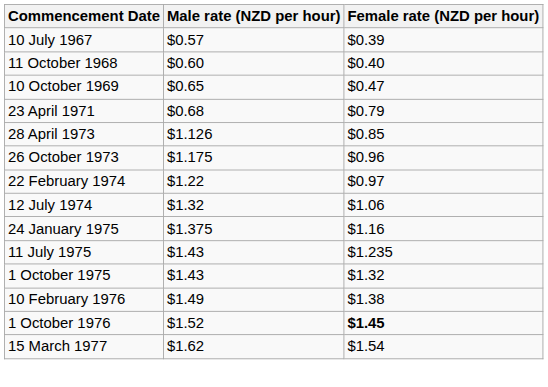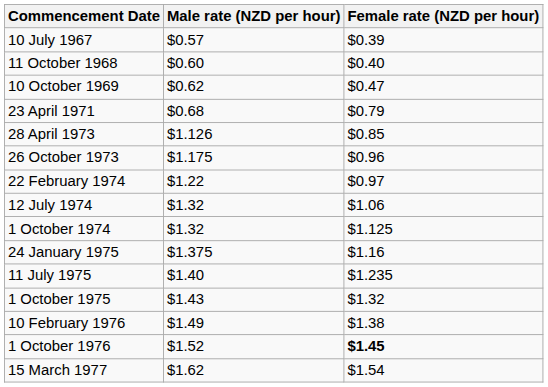10 October 1969 | Male rate (NZD per hour): $0.65 -> $0.62
+ row: 1 October 1974 | $1.32 | $1.125
11 July 1975 | Male rate (NZD per hour): $1.43 -> $1.40
